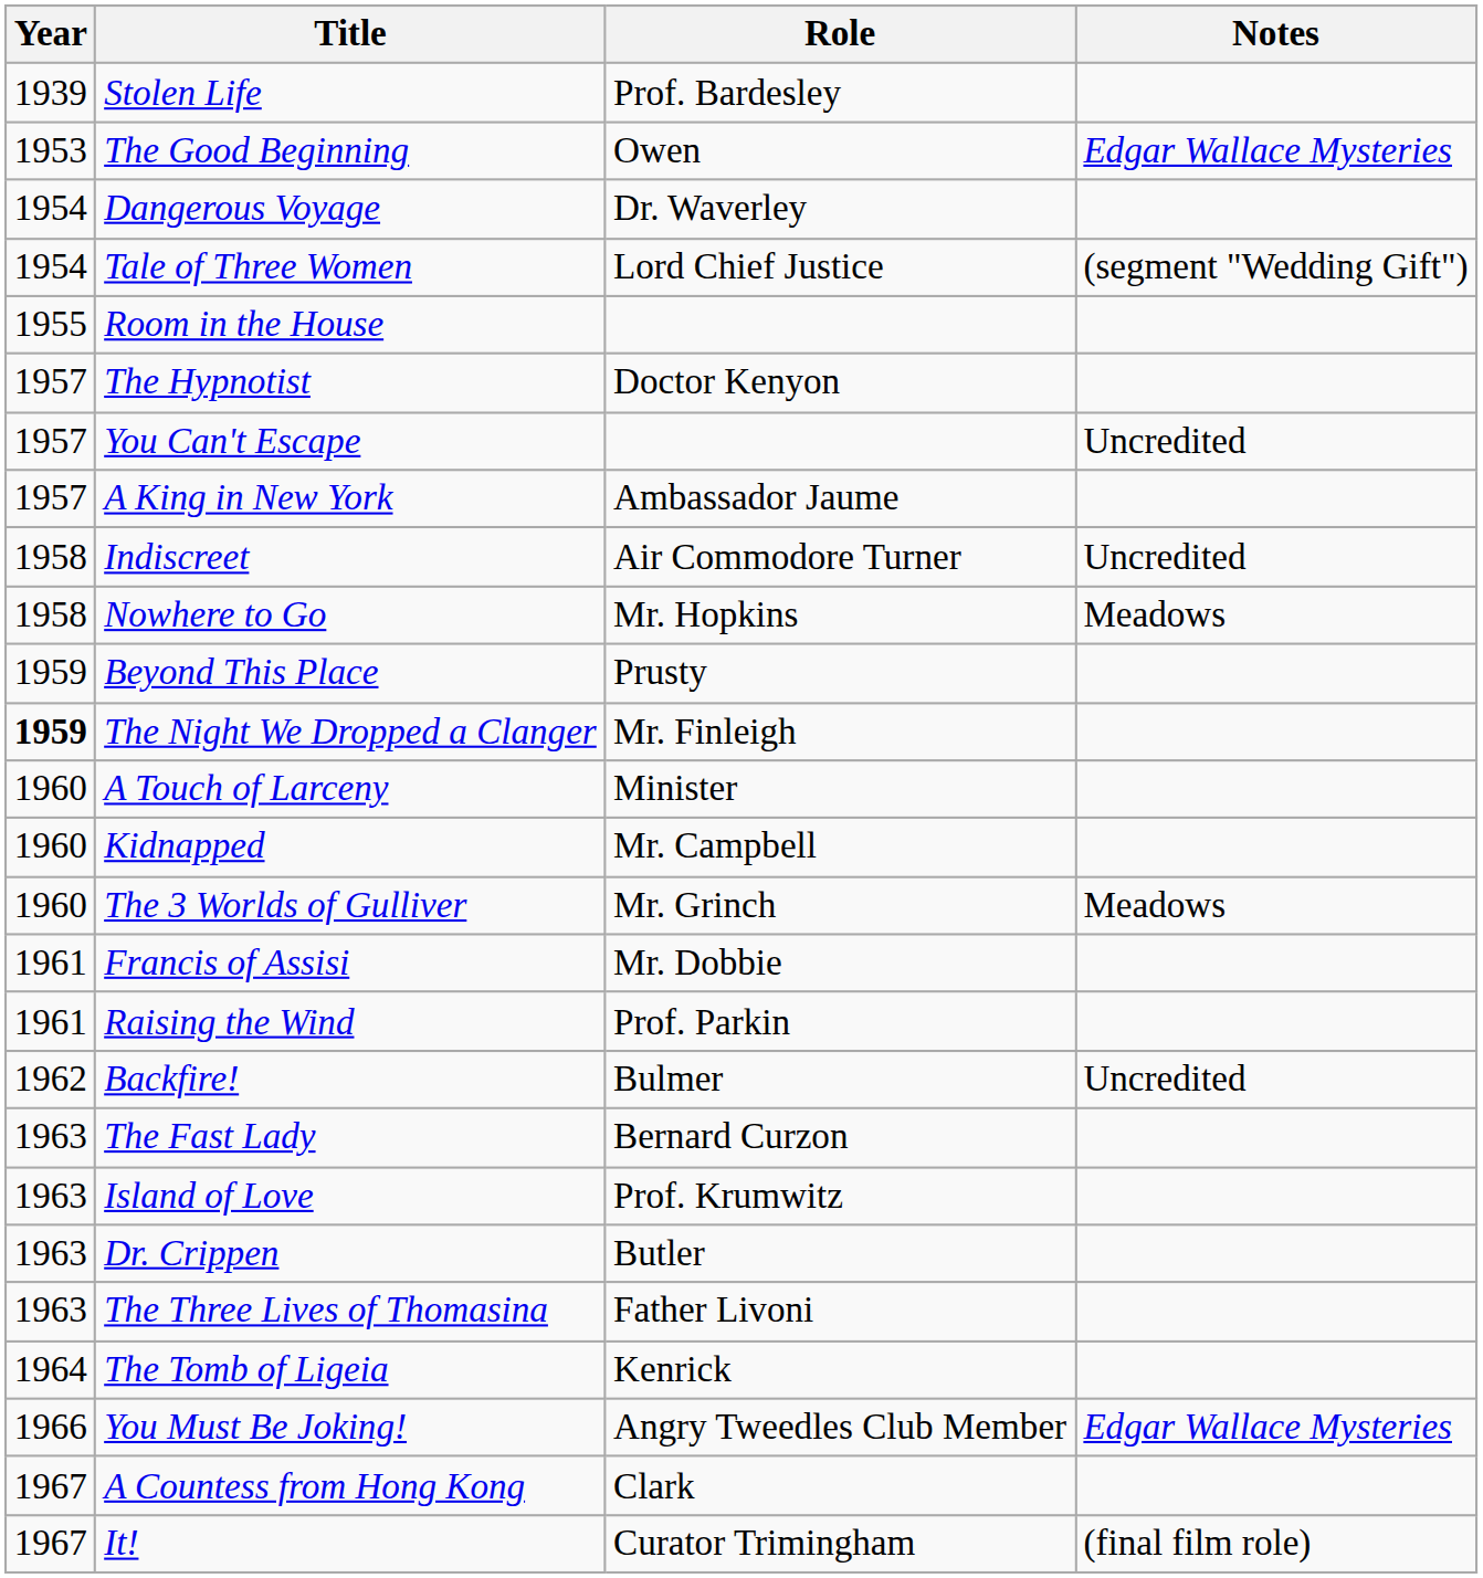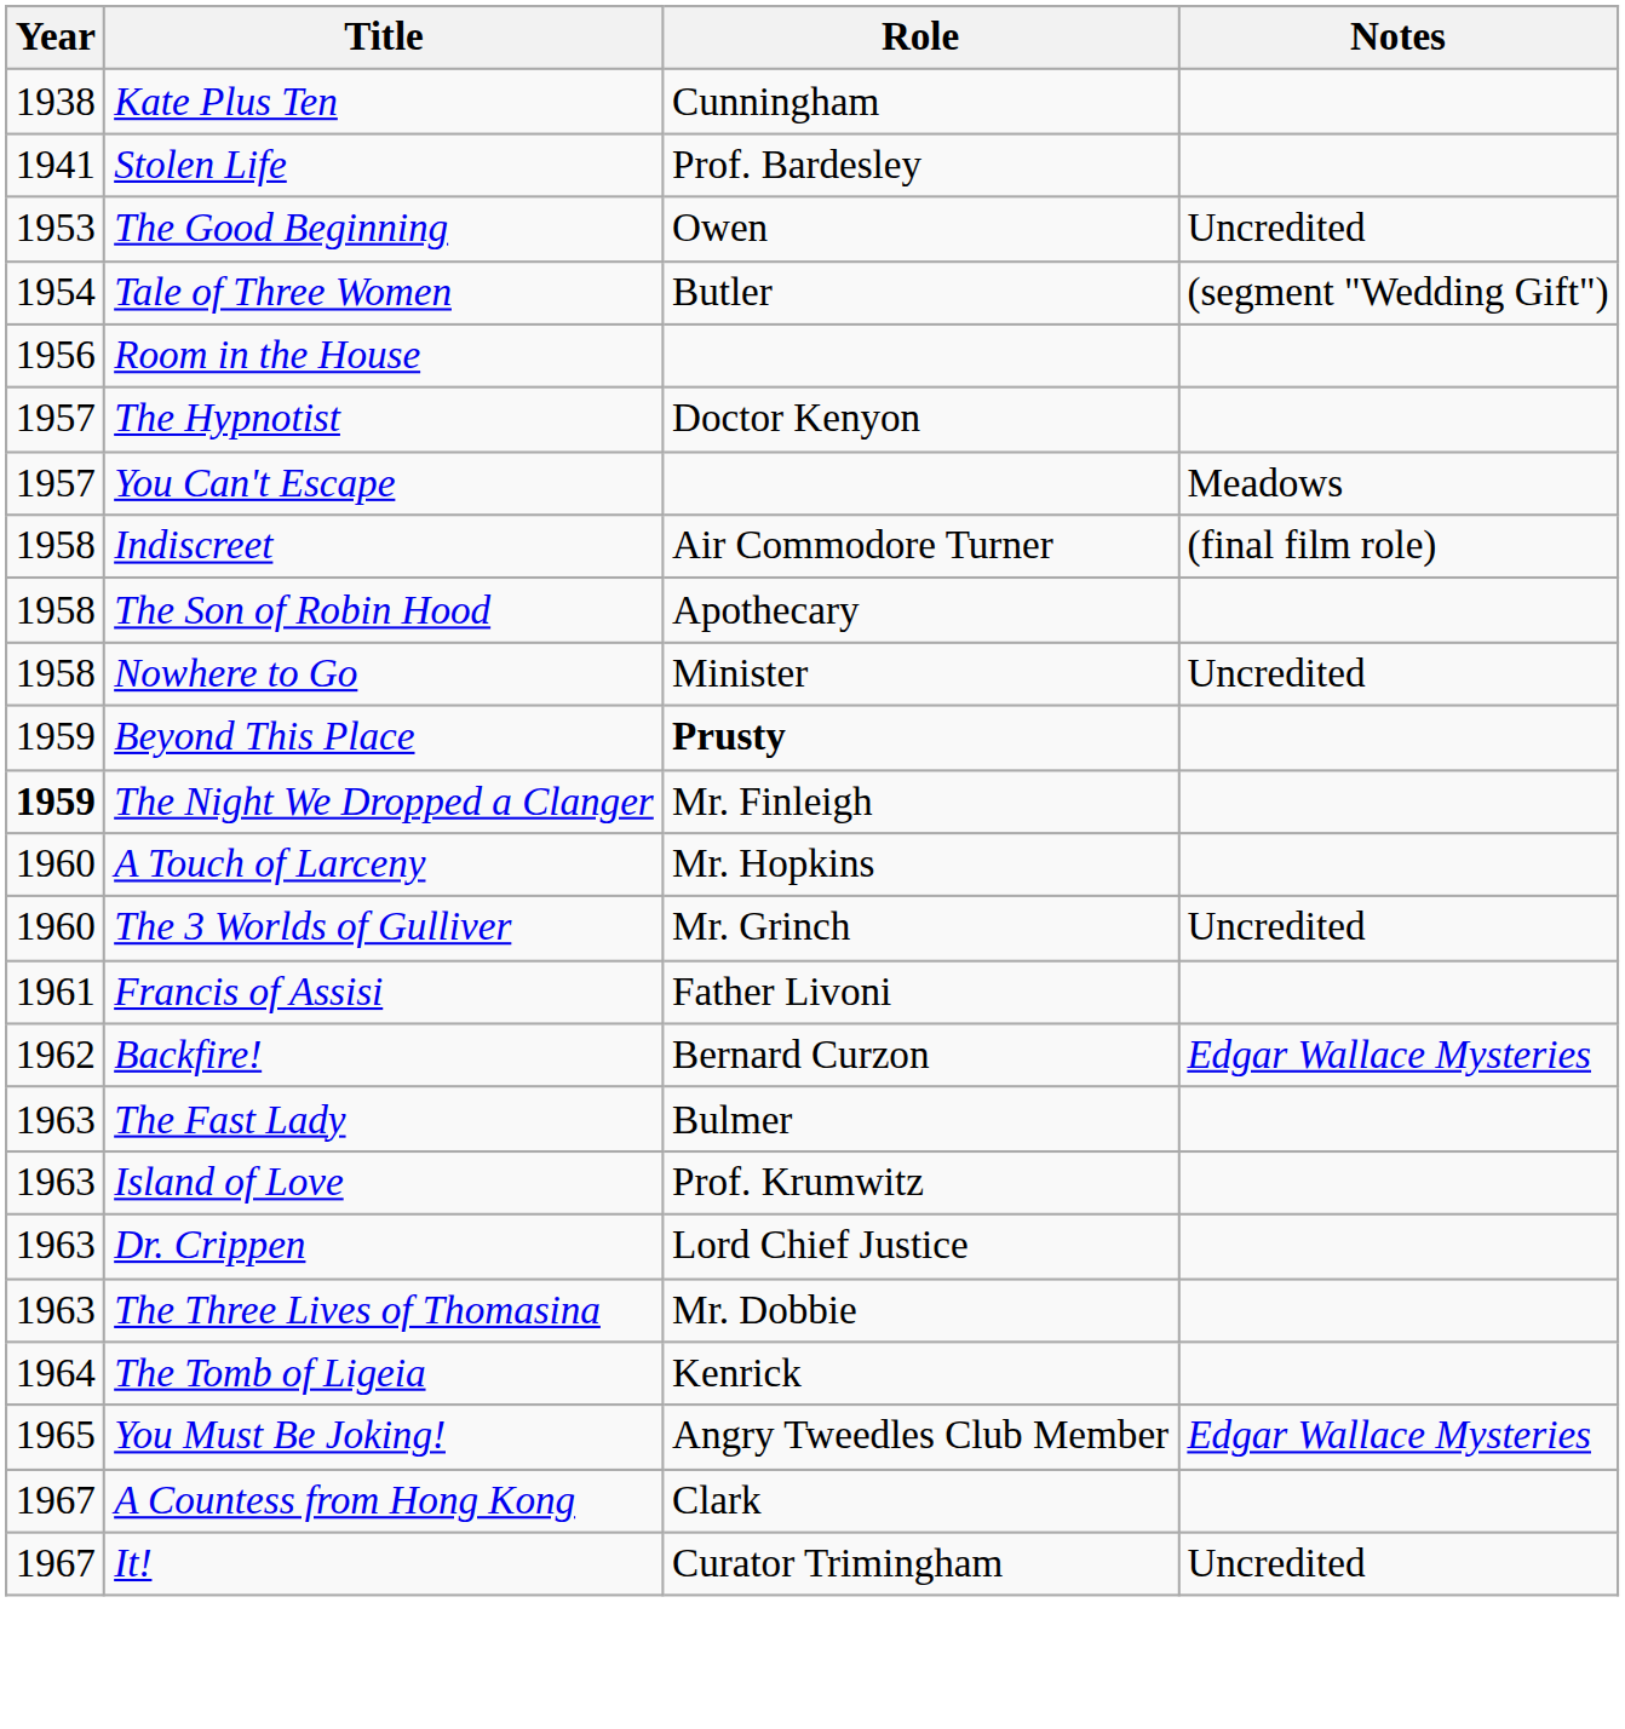+ row: 1938 | Kate Plus Ten | Cunningham
Stolen Life | Year: 1939 -> 1941
The Good Beginning | Notes: Edgar Wallace Mysteries -> Uncredited
- row: 1954 | Dangerous Voyage | Dr. Waverley
Tale of Three Women | Role: Lord Chief Justice -> Butler
Room in the House | Year: 1955 -> 1956
You Can't Escape | Notes: Uncredited -> Meadows
- row: 1957 | A King in New York | Ambassador Jaume
Indiscreet | Notes: Uncredited -> (final film role)
+ row: 1958 | The Son of Robin Hood | Apothecary
Nowhere to Go | Role: Mr. Hopkins -> Minister
Nowhere to Go | Notes: Meadows -> Uncredited
Beyond This Place | Role: normal -> bold
A Touch of Larceny | Role: Minister -> Mr. Hopkins
- row: 1960 | Kidnapped | Mr. Campbell
The 3 Worlds of Gulliver | Notes: Meadows -> Uncredited
Francis of Assisi | Role: Mr. Dobbie -> Father Livoni
- row: 1961 | Raising the Wind | Prof. Parkin
Backfire! | Role: Bulmer -> Bernard Curzon
Backfire! | Notes: Uncredited -> Edgar Wallace Mysteries
The Fast Lady | Role: Bernard Curzon -> Bulmer
Dr. Crippen | Role: Butler -> Lord Chief Justice
The Three Lives of Thomasina | Role: Father Livoni -> Mr. Dobbie
You Must Be Joking! | Year: 1966 -> 1965
It! | Notes: (final film role) -> Uncredited
